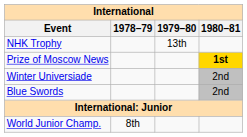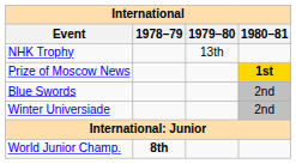rows swapped: Blue Swords <-> Winter Universiade
World Junior Champ. | 1978–79: normal -> bold
